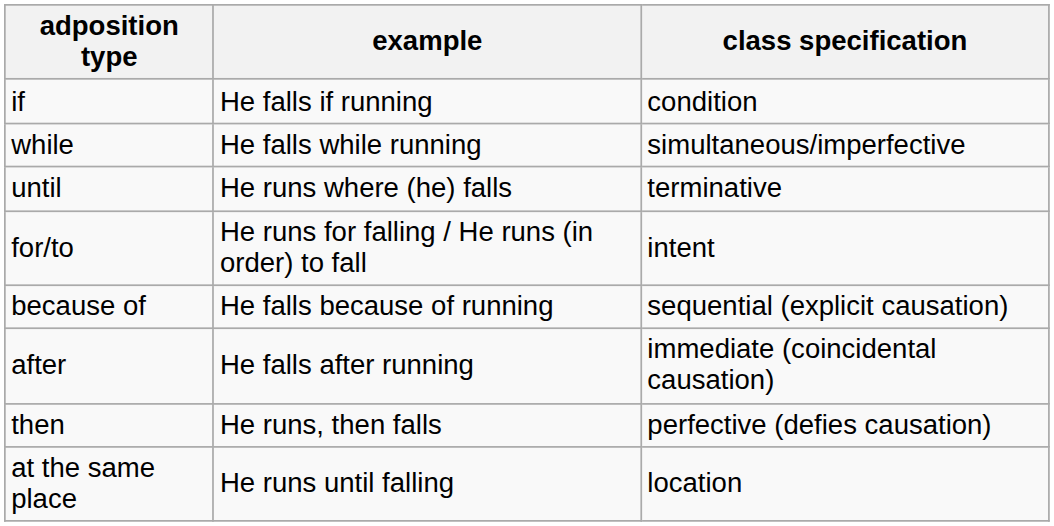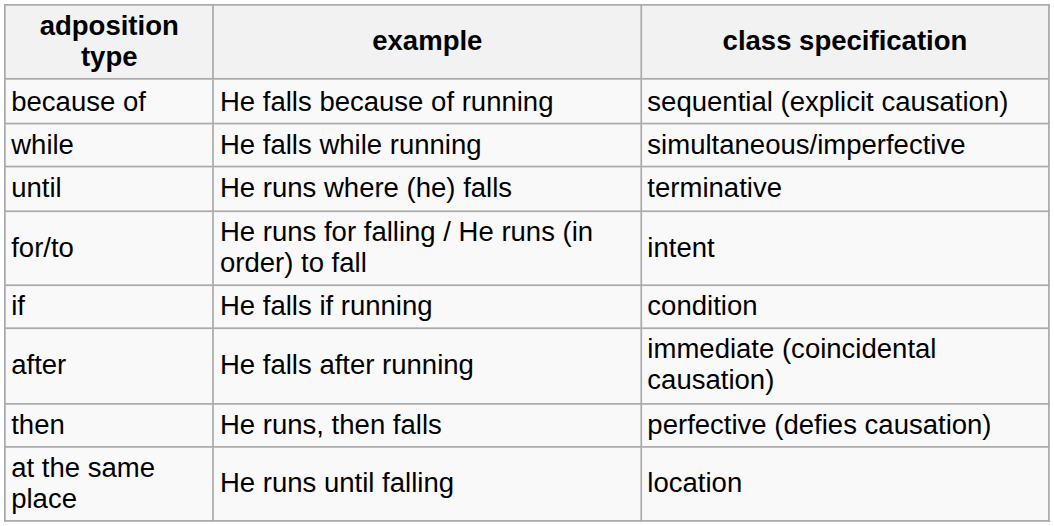rows swapped: if <-> because of
